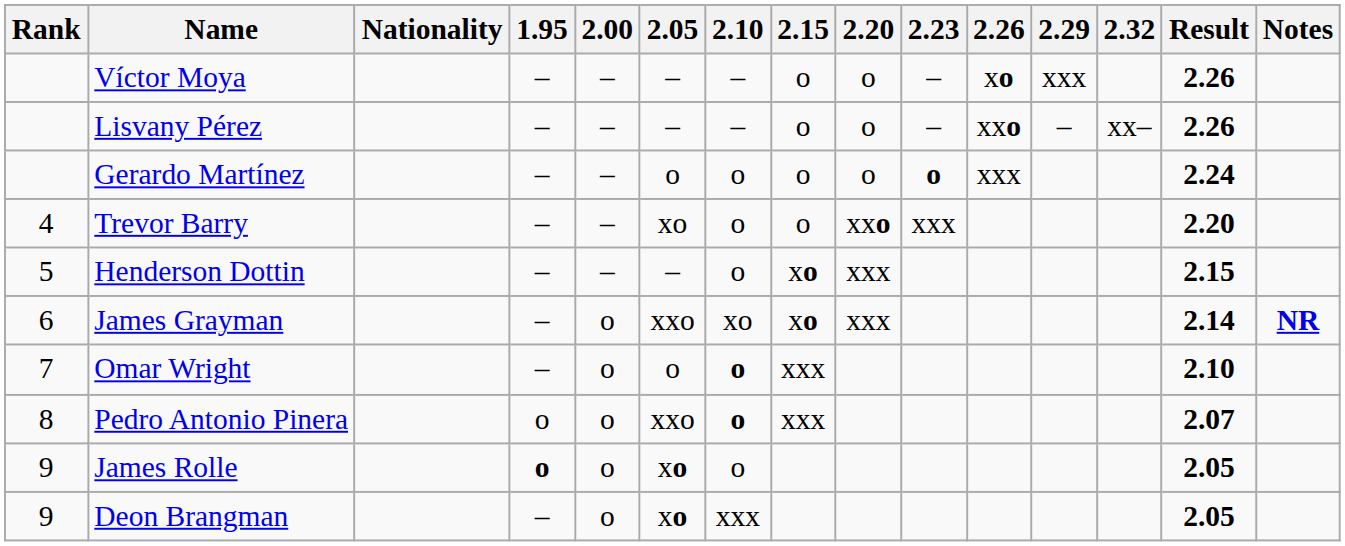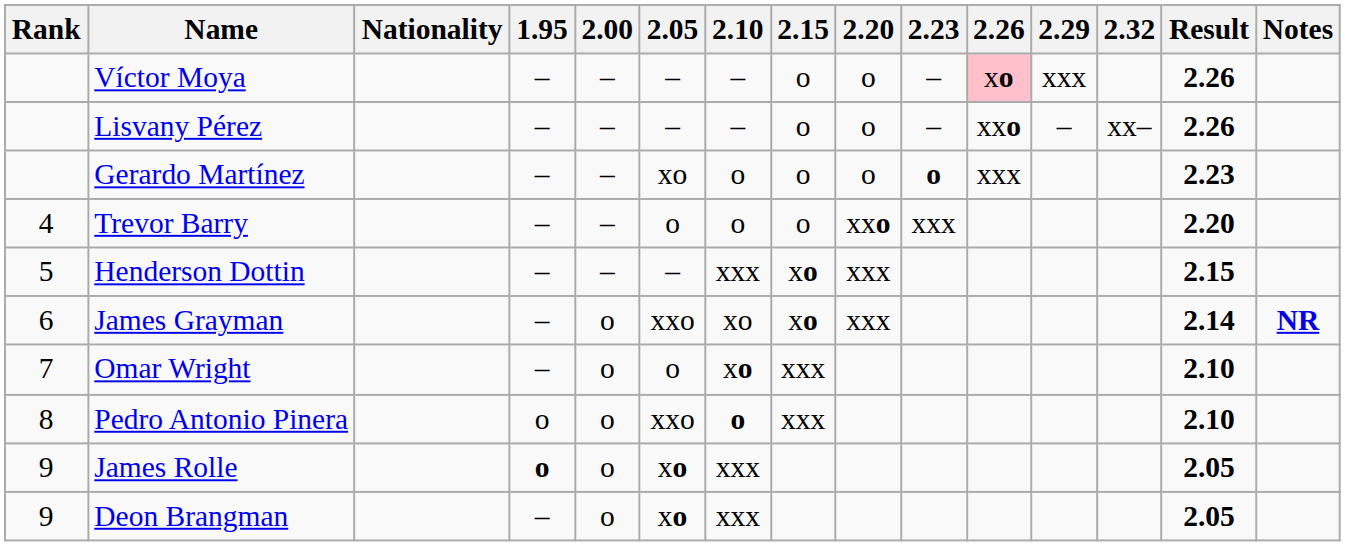Víctor Moya | 2.26: no background -> pink background
Gerardo Martínez | 2.05: o -> xo
Gerardo Martínez | Result: 2.24 -> 2.23
Trevor Barry | 2.05: xo -> o
Henderson Dottin | 2.10: o -> xxx
Omar Wright | 2.10: o -> xo
Pedro Antonio Pinera | Result: 2.07 -> 2.10
James Rolle | 2.10: o -> xxx
